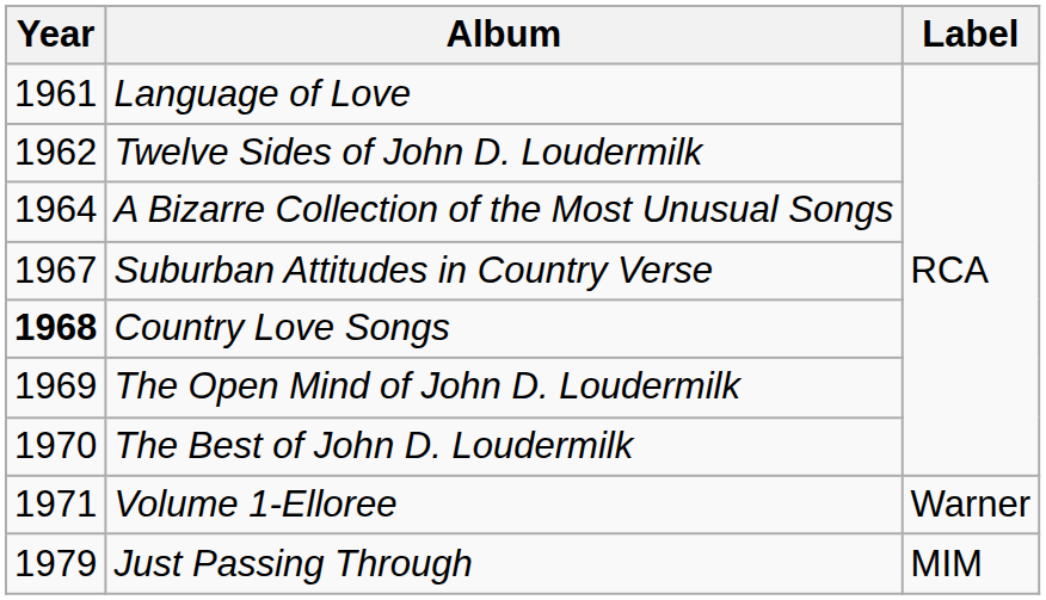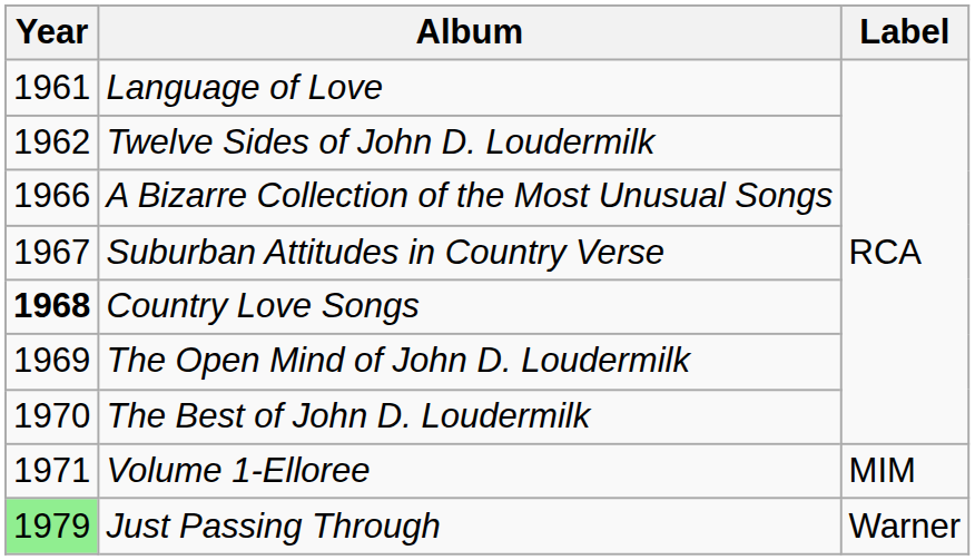A Bizarre Collection of the Most Unusual Songs | Year: 1964 -> 1966
Volume 1-Elloree | Label: Warner -> MIM
Just Passing Through | Year: no background -> lightgreen background
Just Passing Through | Label: MIM -> Warner
